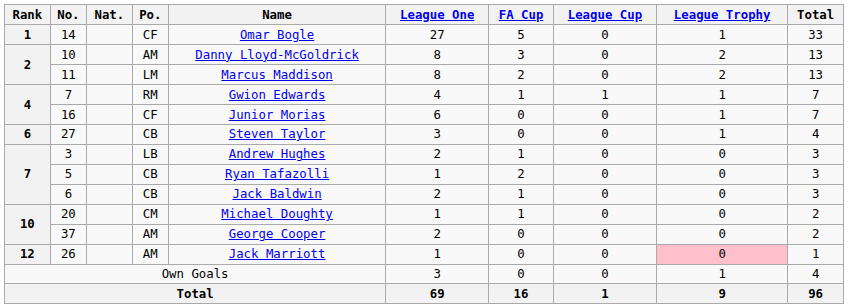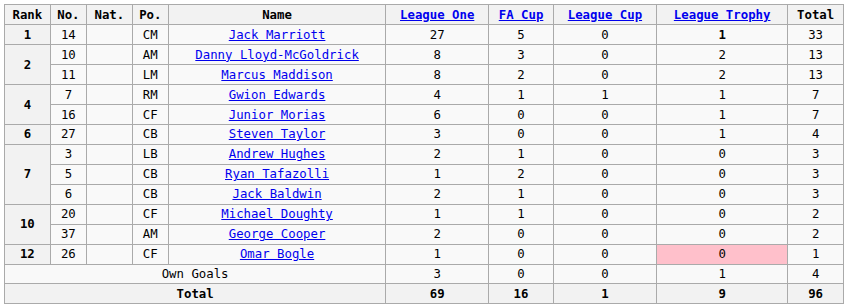14 | Po.: CF -> CM
14 | Name: Omar Bogle -> Jack Marriott
14 | League Trophy: normal -> bold
20 | Po.: CM -> CF
26 | Po.: AM -> CF
26 | Name: Jack Marriott -> Omar Bogle
